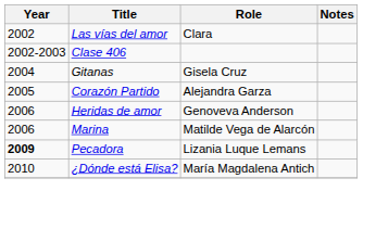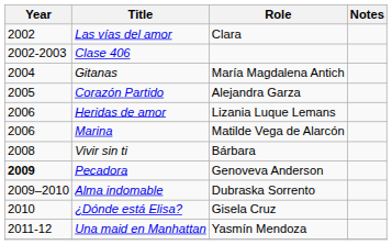Gitanas | Role: Gisela Cruz -> María Magdalena Antich
Heridas de amor | Role: Genoveva Anderson -> Lizania Luque Lemans
+ row: 2008 | Vivir sin ti | Bárbara
Pecadora | Role: Lizania Luque Lemans -> Genoveva Anderson
+ row: 2009–2010 | Alma indomable | Dubraska Sorrento
¿Dónde está Elisa? | Role: María Magdalena Antich -> Gisela Cruz
+ row: 2011-12 | Una maid en Manhattan | Yasmín Mendoza
